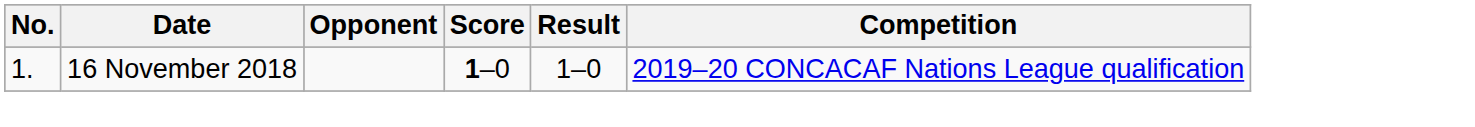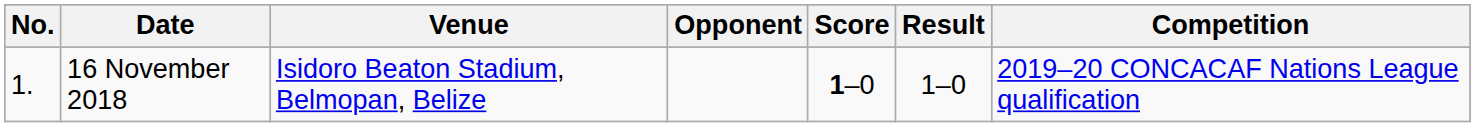+ column: Venue | Isidoro Beaton Stadium, Belmopan, Belize
